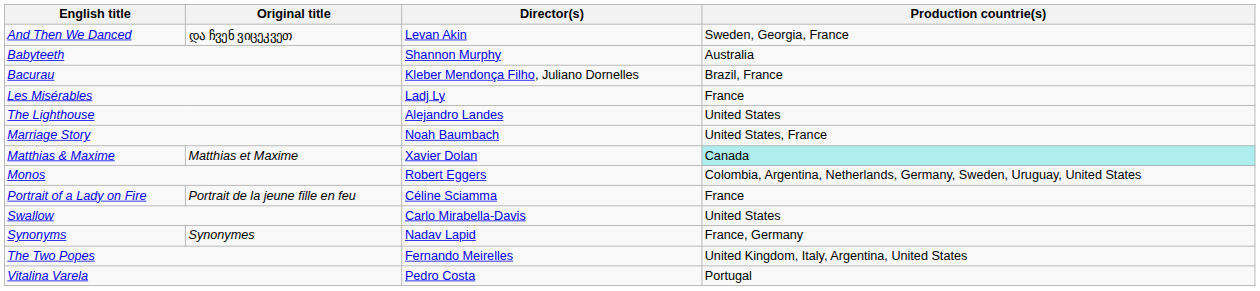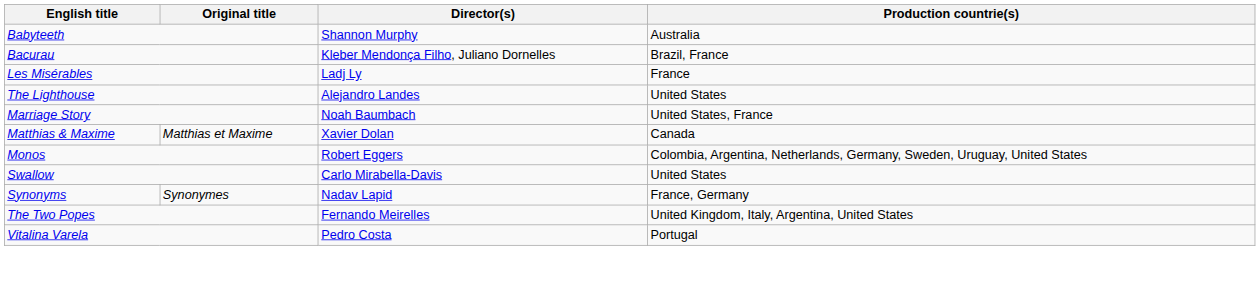- row: And Then We Danced | და ჩვენ ვიცეკვეთ | Levan Akin | Sweden, Georgia, France
Matthias & Maxime | Production countrie(s): paleturquoise background -> no background
- row: Portrait of a Lady on Fire | Portrait de la jeune fille en feu | Céline Sciamma | France
